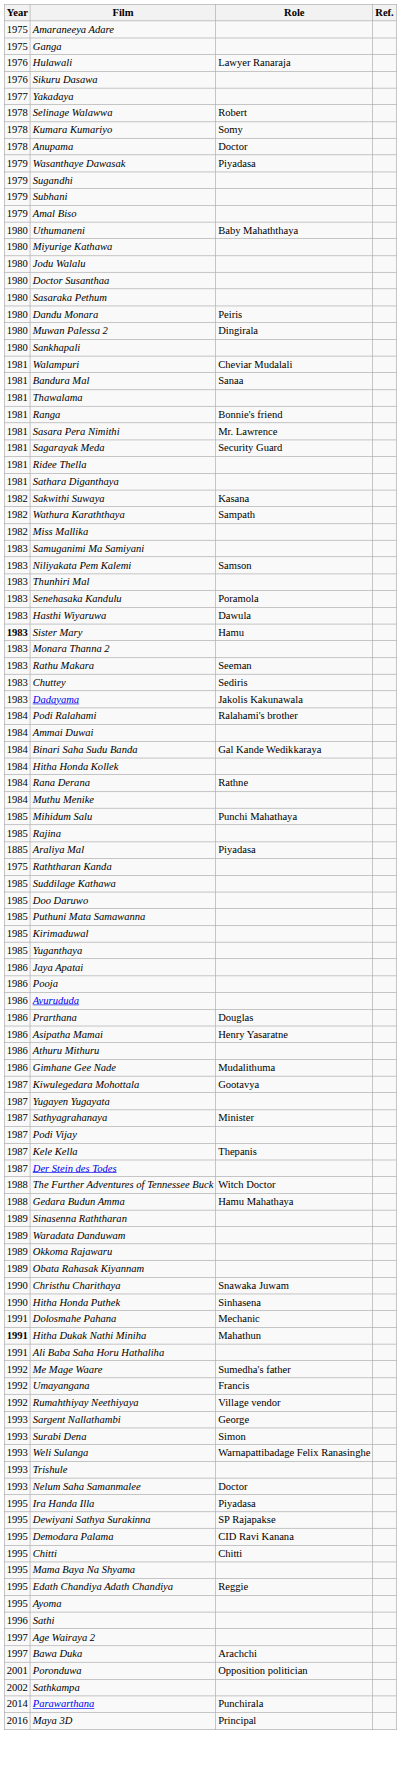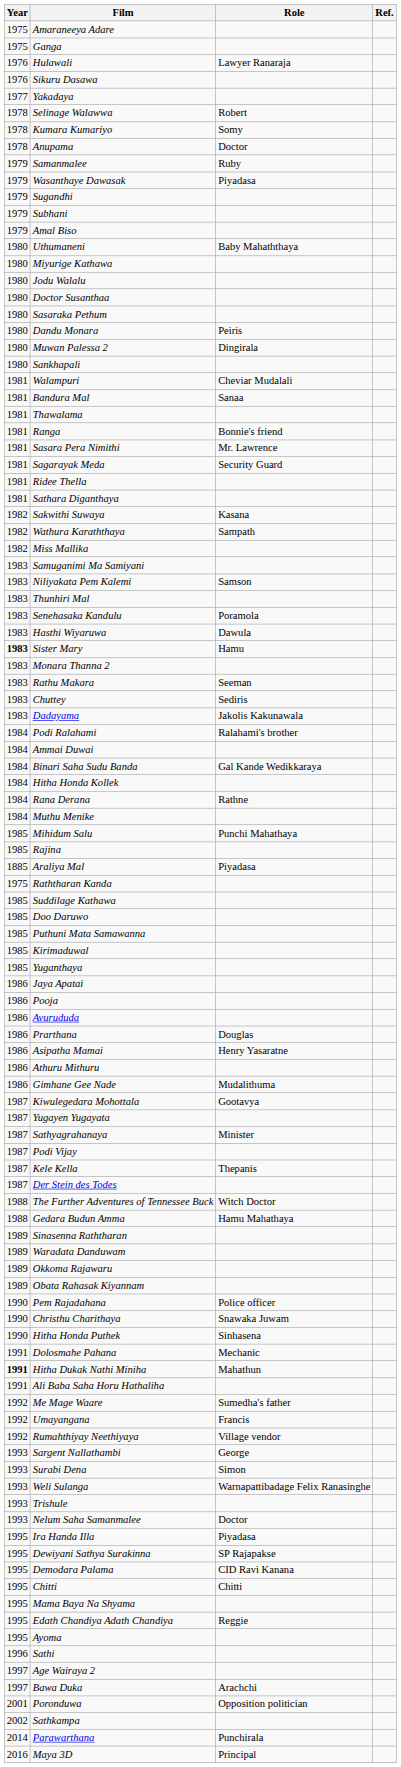+ row: 1979 | Samanmalee | Ruby
+ row: 1990 | Pem Rajadahana | Police officer
